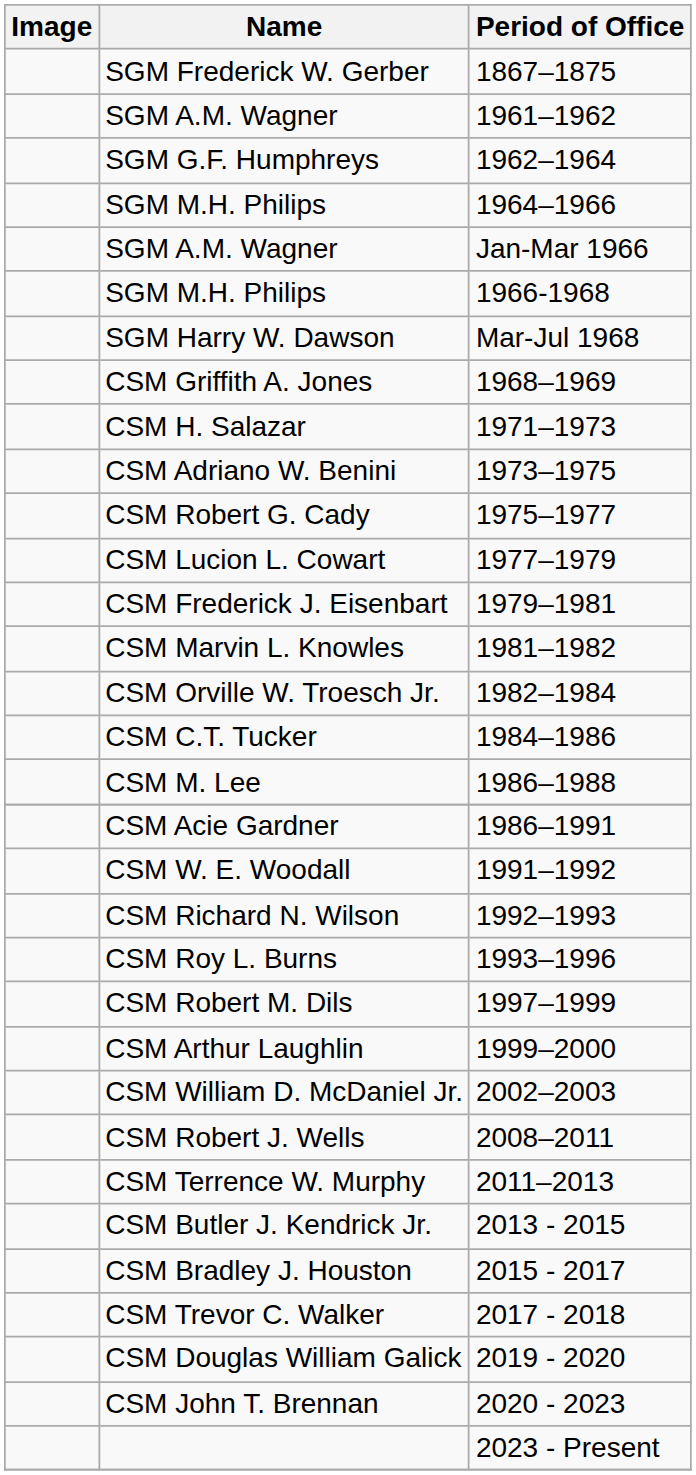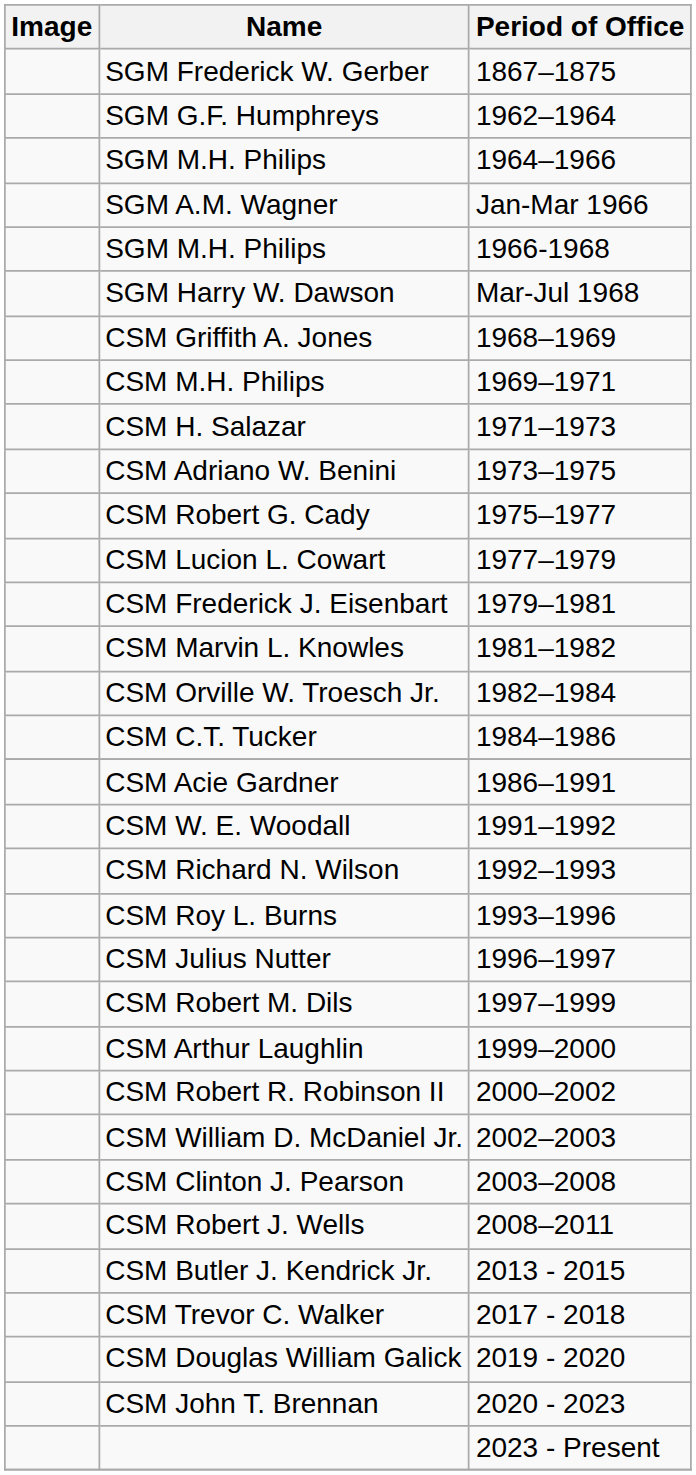- row: SGM A.M. Wagner | 1961–1962
+ row: CSM M.H. Philips | 1969–1971
- row: CSM M. Lee | 1986–1988
+ row: CSM Julius Nutter | 1996–1997
+ row: CSM Robert R. Robinson II | 2000–2002
+ row: CSM Clinton J. Pearson | 2003–2008
- row: CSM Terrence W. Murphy | 2011–2013
- row: CSM Bradley J. Houston | 2015 - 2017
